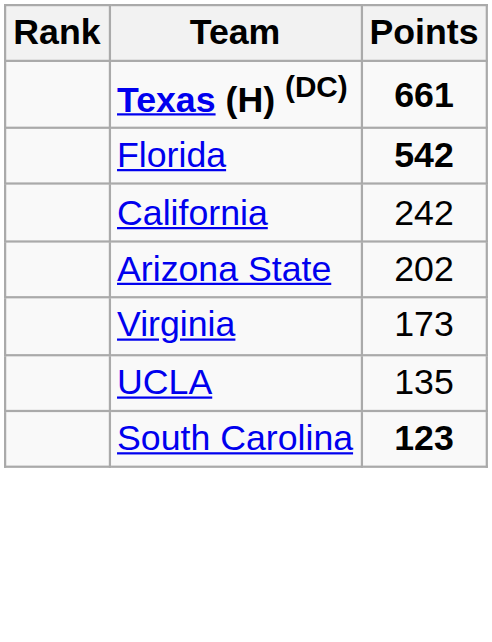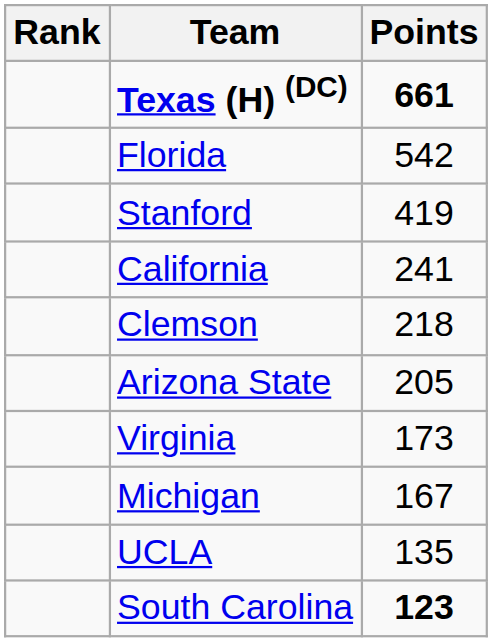Florida | Points: bold -> normal
+ row: Stanford | 419
California | Points: 242 -> 241
+ row: Clemson | 218
Arizona State | Points: 202 -> 205
+ row: Michigan | 167
